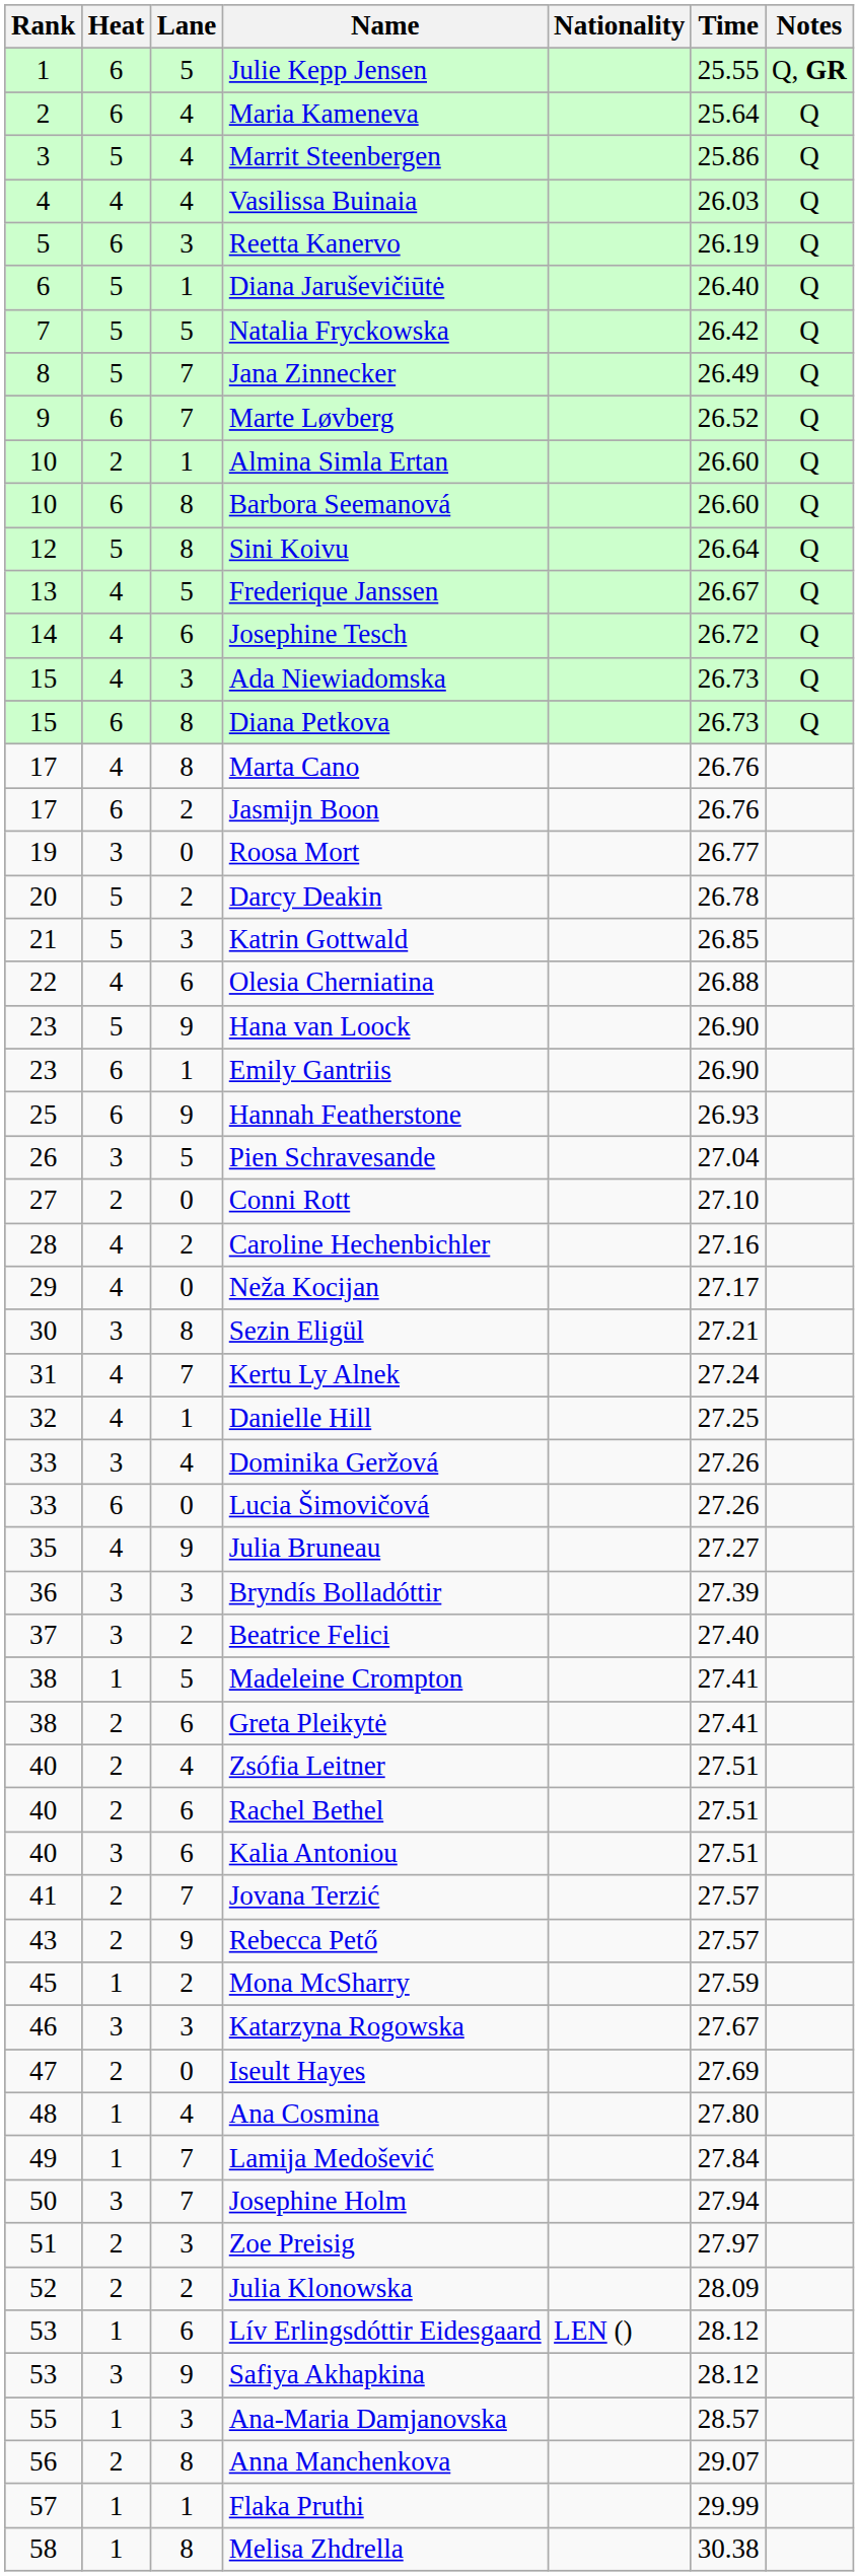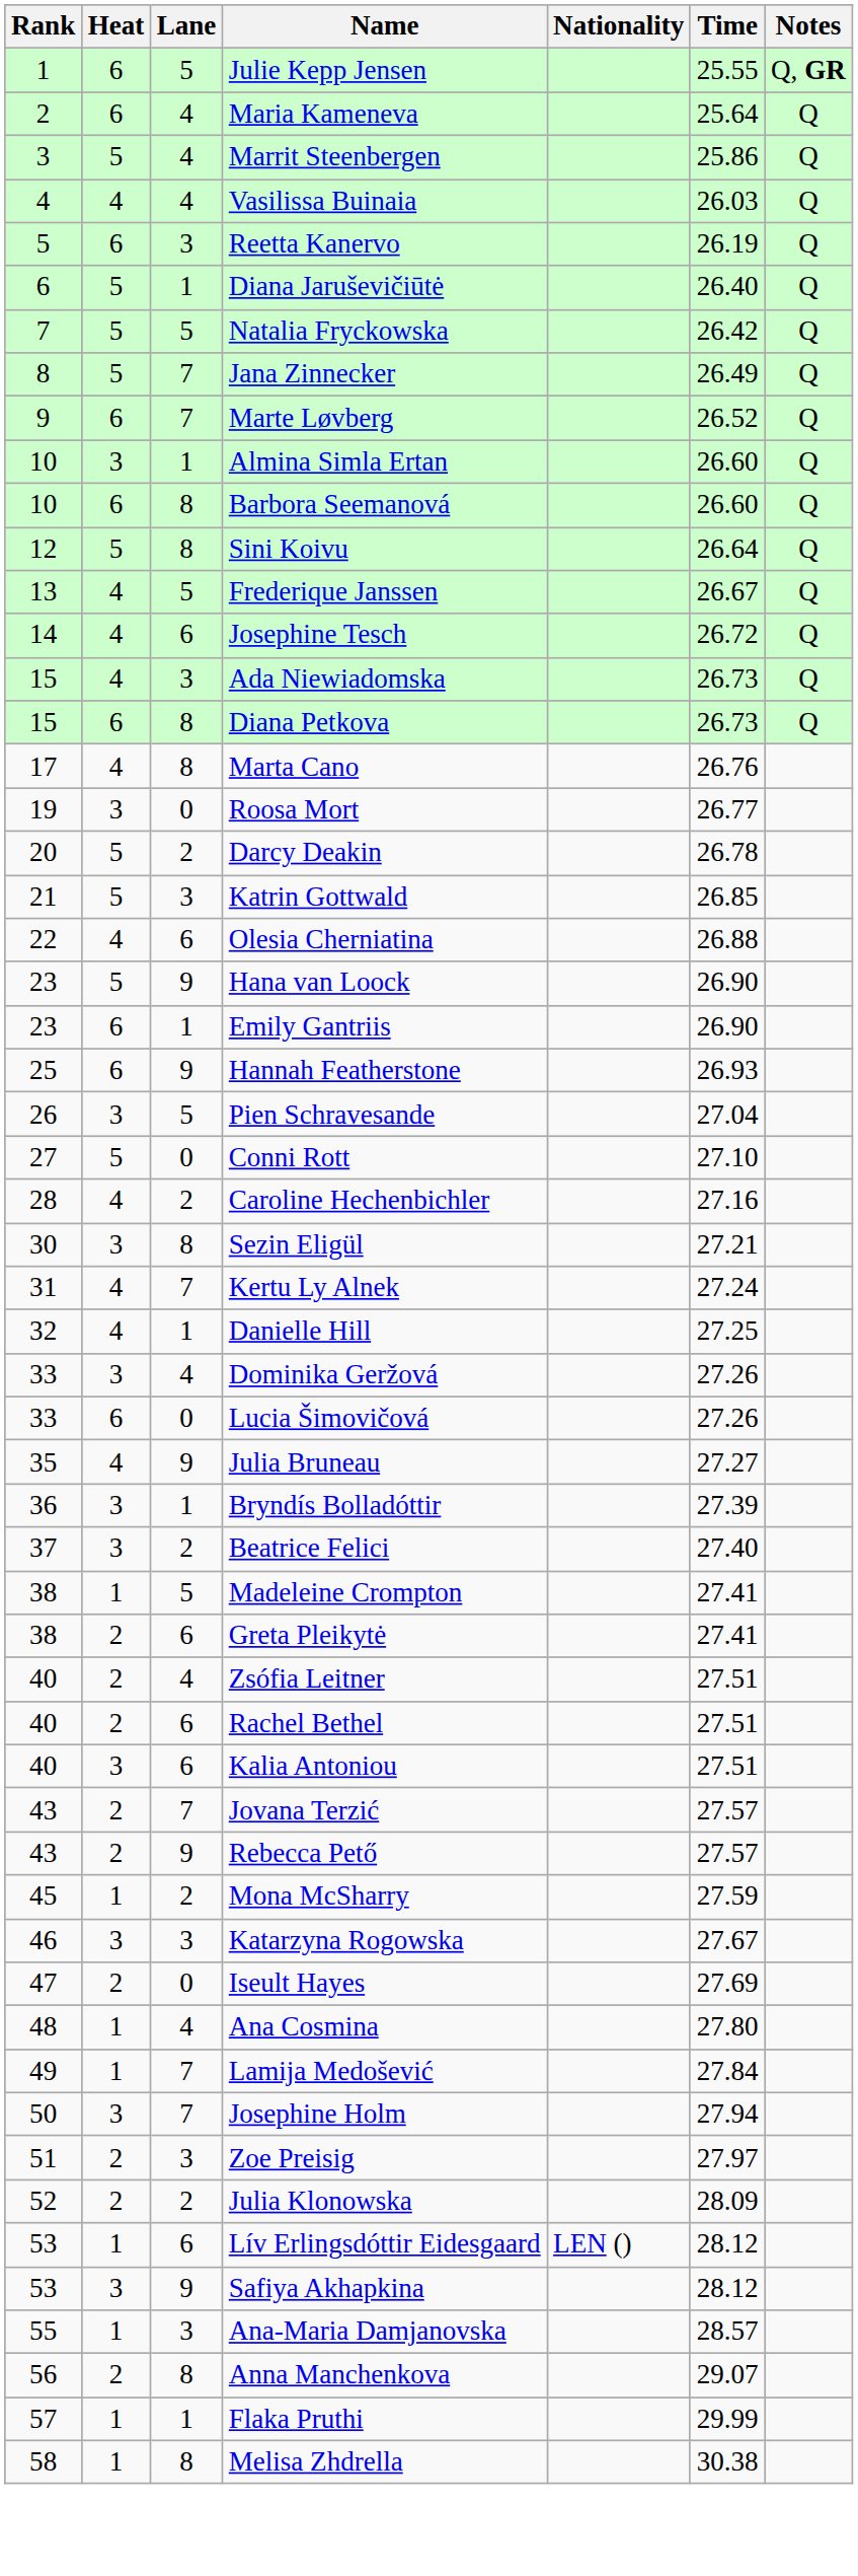Almina Simla Ertan | Heat: 2 -> 3
- row: 17 | 6 | 2 | Jasmijn Boon | 26.76
Conni Rott | Heat: 2 -> 5
- row: 29 | 4 | 0 | Neža Kocijan | 27.17
Bryndís Bolladóttir | Lane: 3 -> 1
Jovana Terzić | Rank: 41 -> 43
